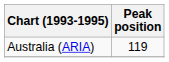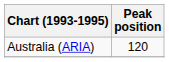Australia (ARIA) | Peak position: 119 -> 120
